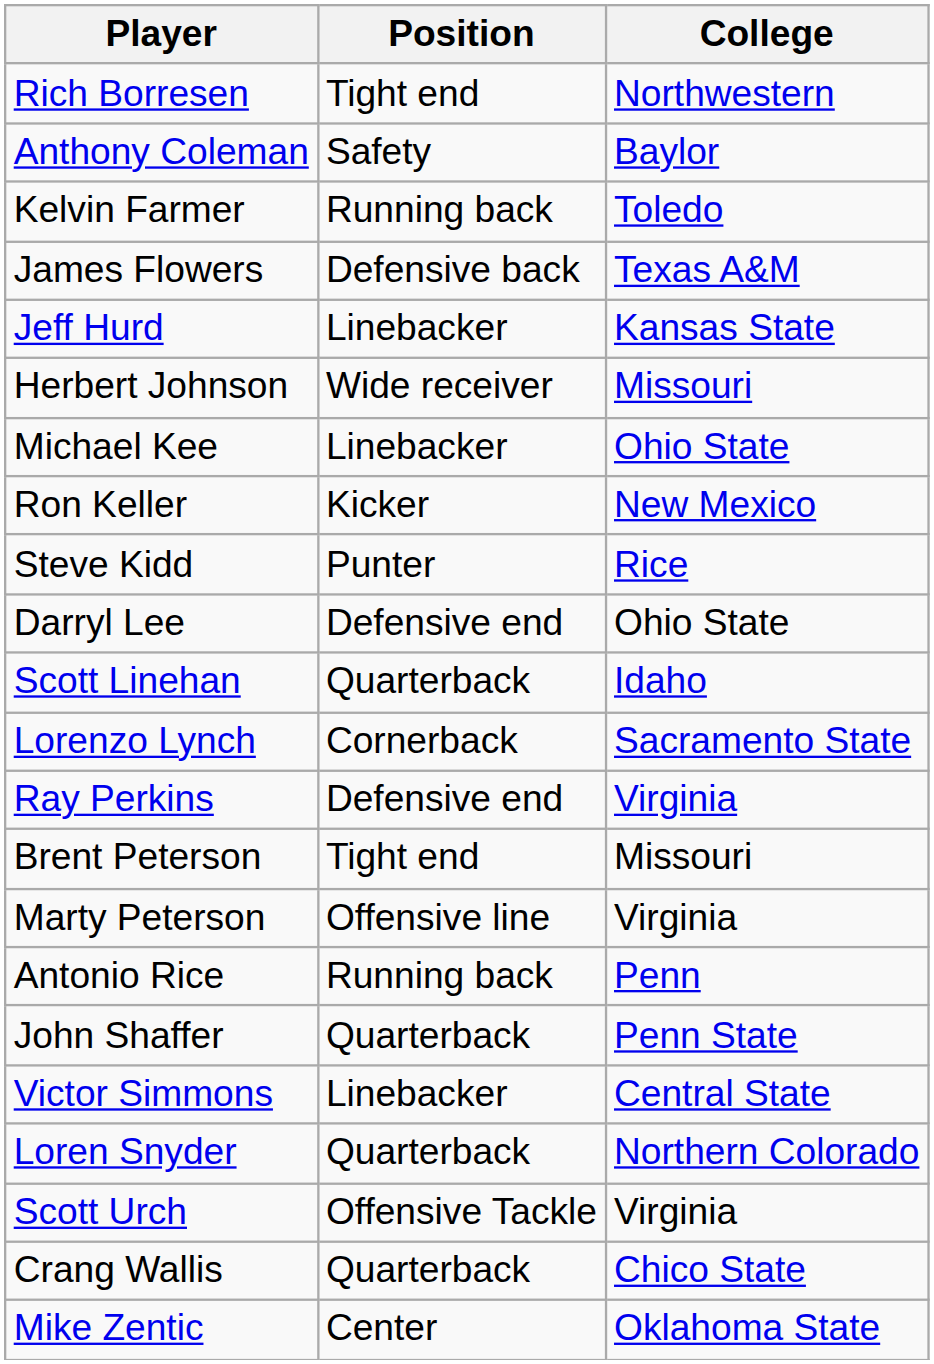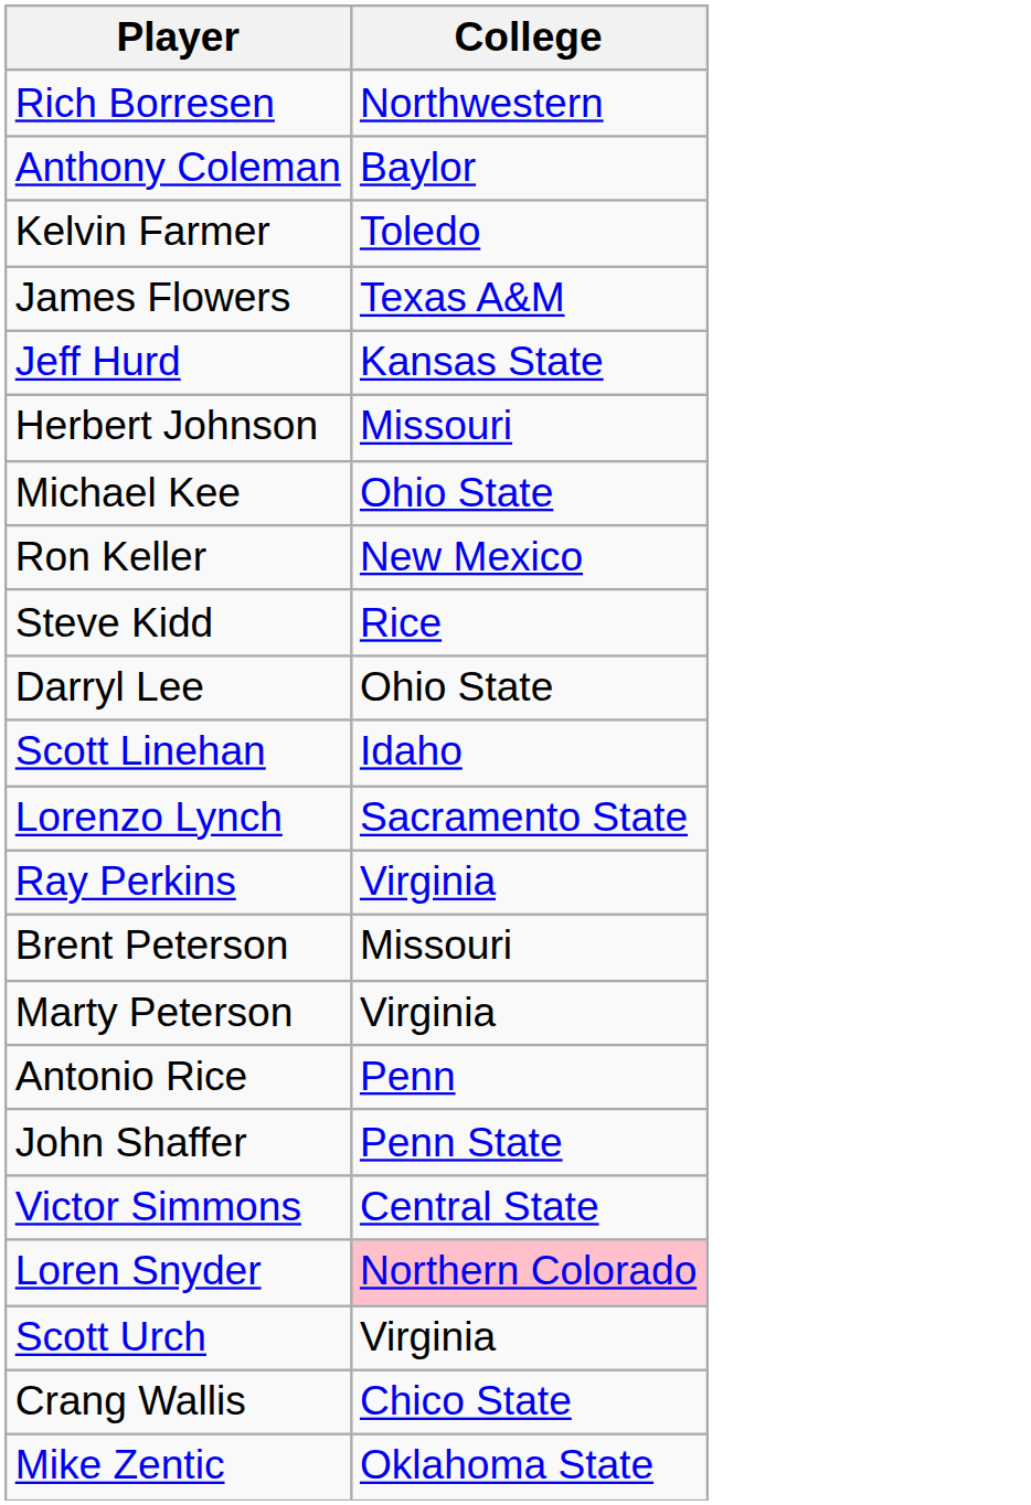- column: Position | Tight end | Safety | Running back | Defensive back | Linebacker | Wide receiver | Linebacker | Kicker | Punter | Defensive end | Quarterback | Cornerback | Defensive end | Tight end | Offensive line | Running back | Quarterback | Linebacker | Quarterback | Offensive Tackle | Quarterback | Center
Loren Snyder | College: no background -> pink background
